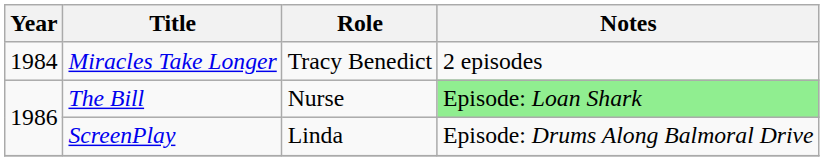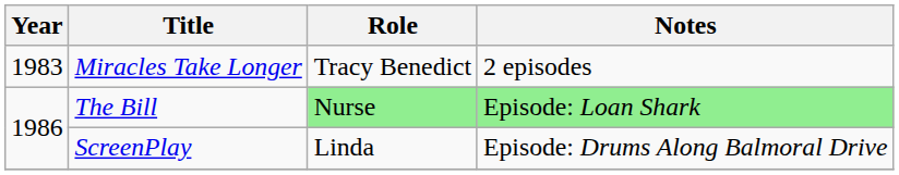Miracles Take Longer | Year: 1984 -> 1983
The Bill | Role: no background -> lightgreen background
